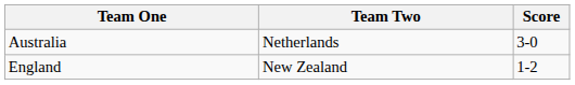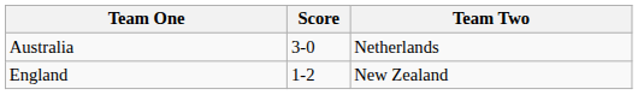columns swapped: Team Two <-> Score
